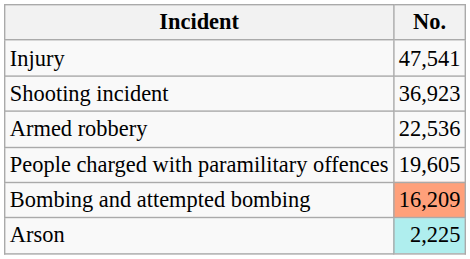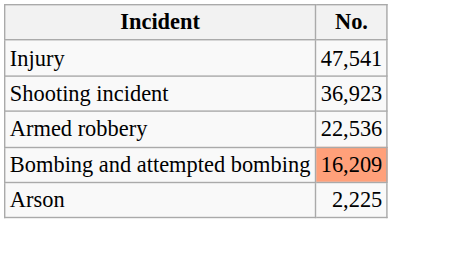- row: People charged with paramilitary offences | 19,605
Arson | No.: paleturquoise background -> no background
